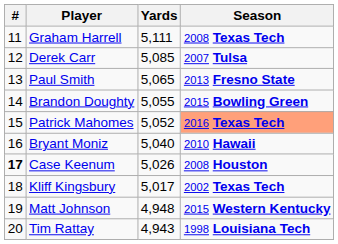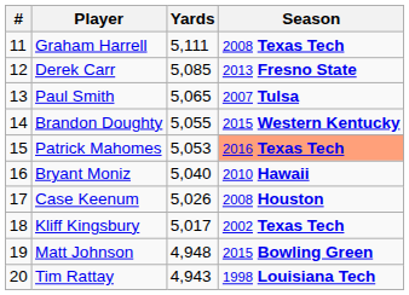Derek Carr | Season: 2007 Tulsa -> 2013 Fresno State
Paul Smith | Season: 2013 Fresno State -> 2007 Tulsa
Brandon Doughty | Season: 2015 Bowling Green -> 2015 Western Kentucky
Patrick Mahomes | Yards: 5,052 -> 5,053
Case Keenum | #: bold -> normal
Matt Johnson | Season: 2015 Western Kentucky -> 2015 Bowling Green
